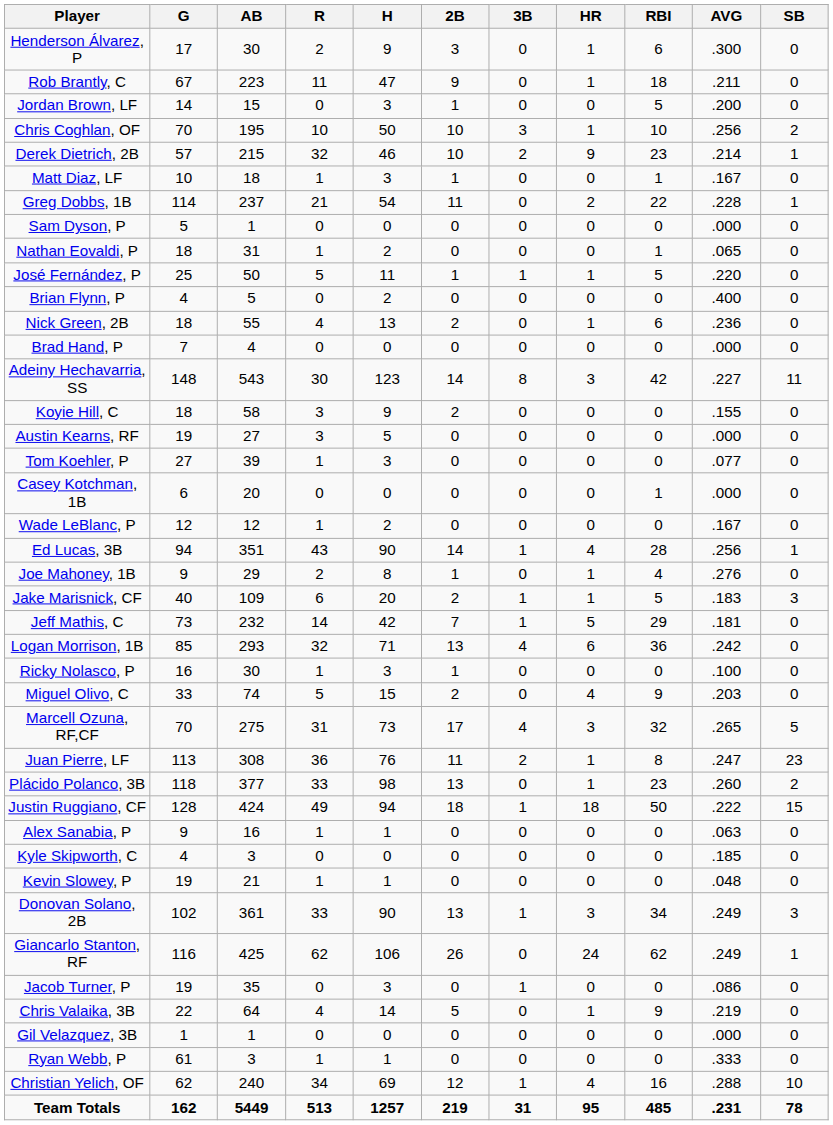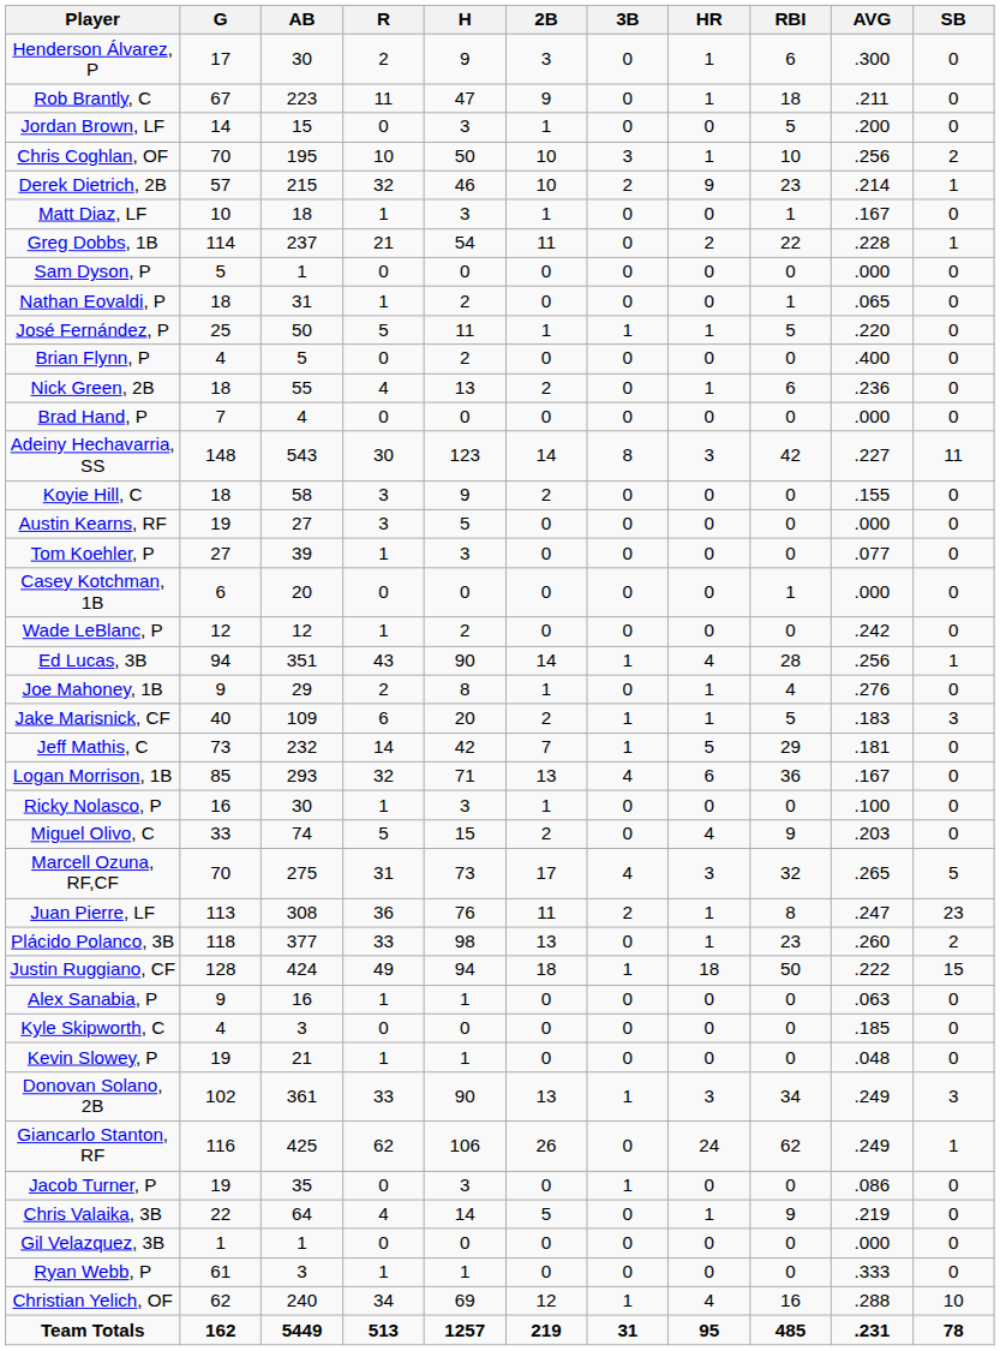Wade LeBlanc, P | AVG: .167 -> .242
Logan Morrison, 1B | AVG: .242 -> .167
